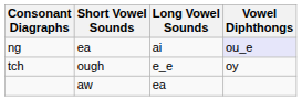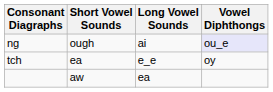ng | Short Vowel Sounds: ea -> ough
tch | Short Vowel Sounds: ough -> ea
